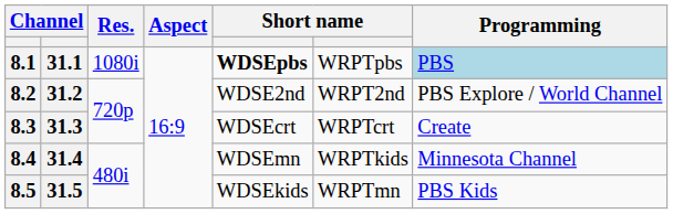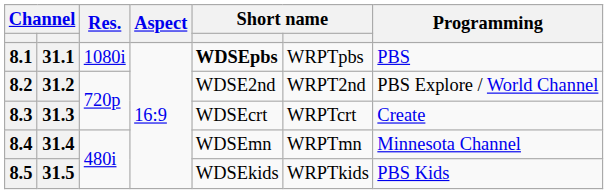8.1 | Programming: lightblue background -> no background
8.4 | column 6: WRPTkids -> WRPTmn
8.5 | column 6: WRPTmn -> WRPTkids
